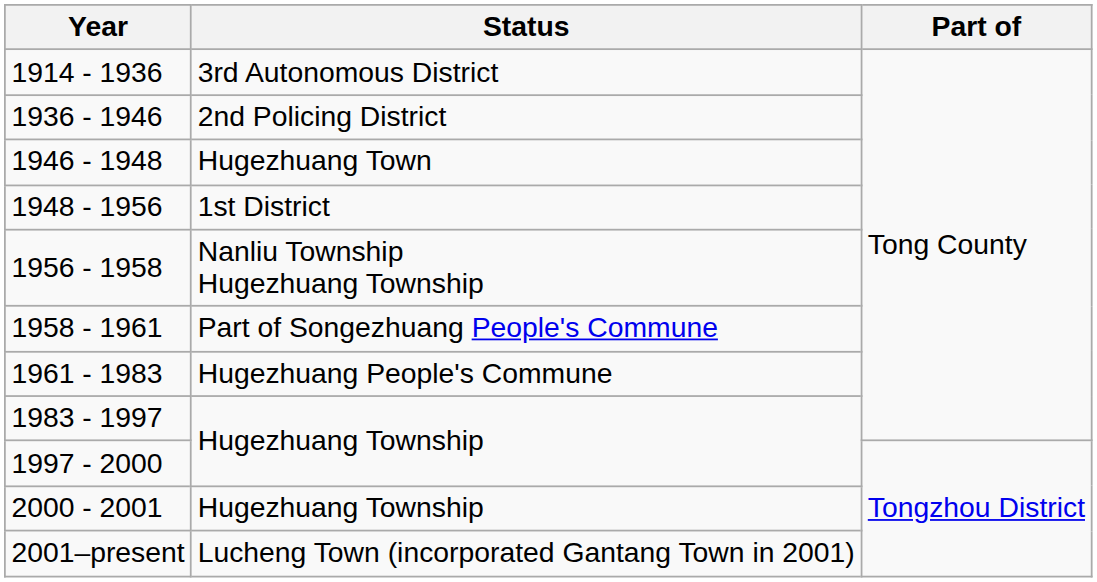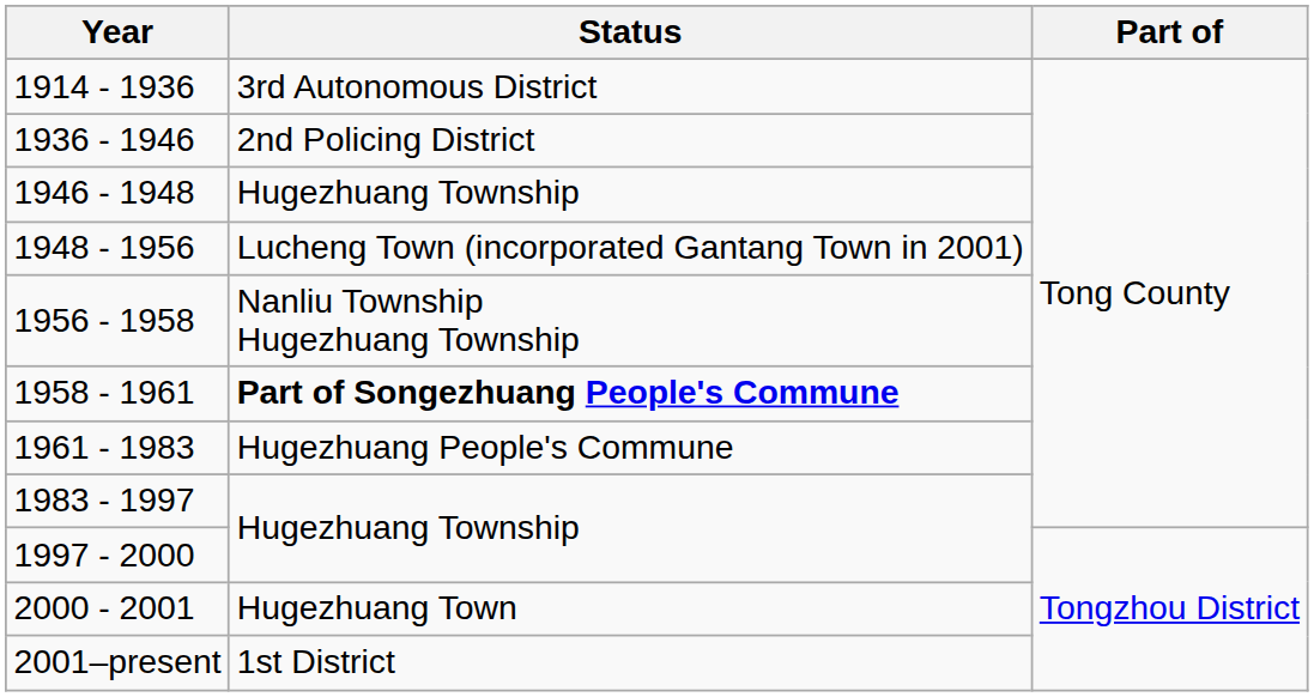1946 - 1948 | Status: Hugezhuang Town -> Hugezhuang Township
1948 - 1956 | Status: 1st District -> Lucheng Town (incorporated Gantang Town in 2001)
1958 - 1961 | Status: normal -> bold
2000 - 2001 | Status: Hugezhuang Township -> Hugezhuang Town
2001–present | Status: Lucheng Town (incorporated Gantang Town in 2001) -> 1st District
